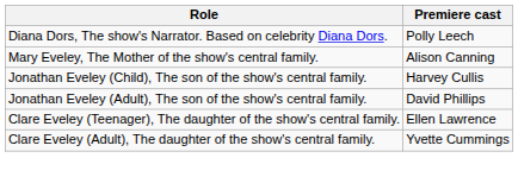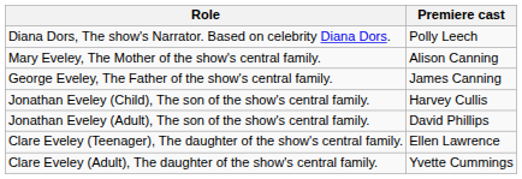+ row: George Eveley, The Father of the show's central family. | James Canning
